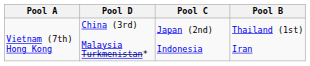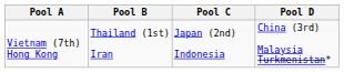columns swapped: Pool B <-> Pool D
